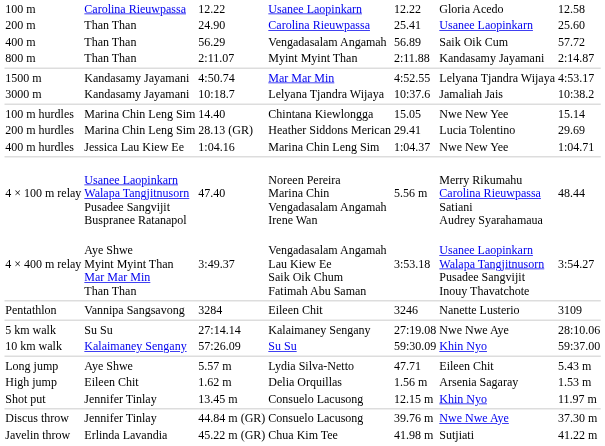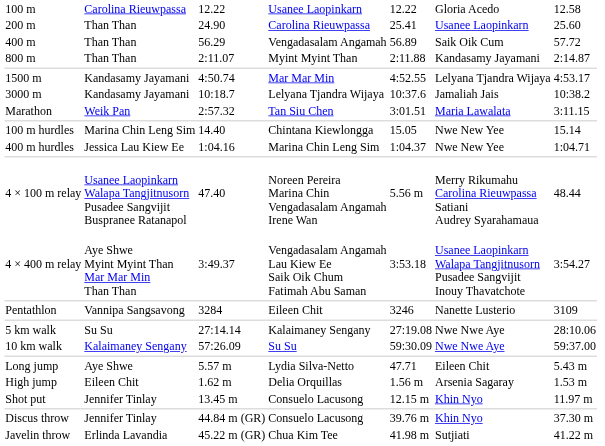+ row: Marathon | Weik Pan | 2:57.32 | Tan Siu Chen | 3:01.51 | Maria Lawalata | 3:11.15
- row: 200 m hurdles | Marina Chin Leng Sim | 28.13 (GR) | Heather Siddons Merican | 29.41 | Lucia Tolentino | 29.69
10 km walk | column 6: Khin Nyo -> Nwe Nwe Aye
Discus throw | column 6: Nwe Nwe Aye -> Khin Nyo
